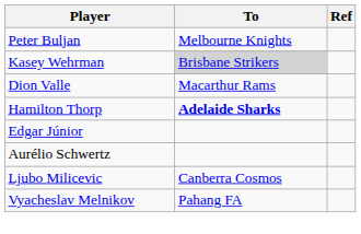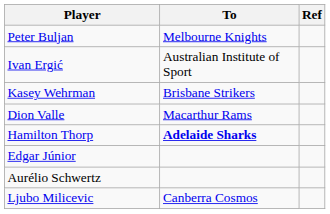+ row: Ivan Ergić | Australian Institute of Sport
Kasey Wehrman | To: lightgrey background -> no background
- row: Vyacheslav Melnikov | Pahang FA
